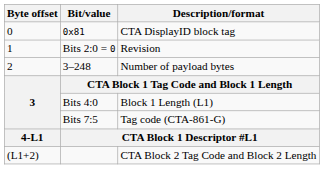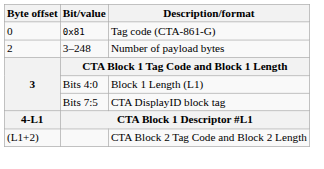0x81 | Description/format: CTA DisplayID block tag -> Tag code (CTA-861-G)
- row: 1 | Bits 2:0 = 0 | Revision
Bits 7:5 | Description/format: Tag code (CTA-861-G) -> CTA DisplayID block tag
